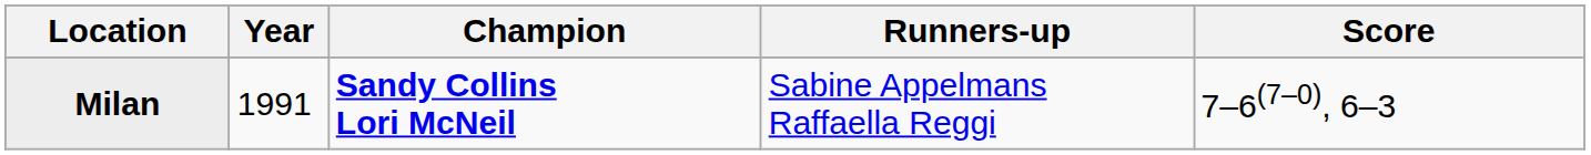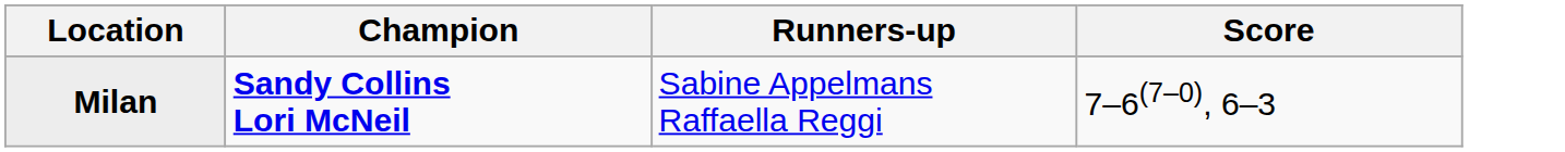- column: Year | 1991
